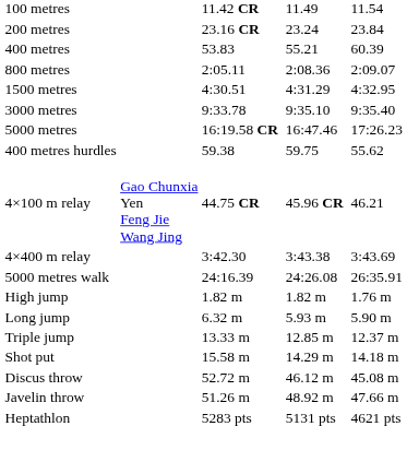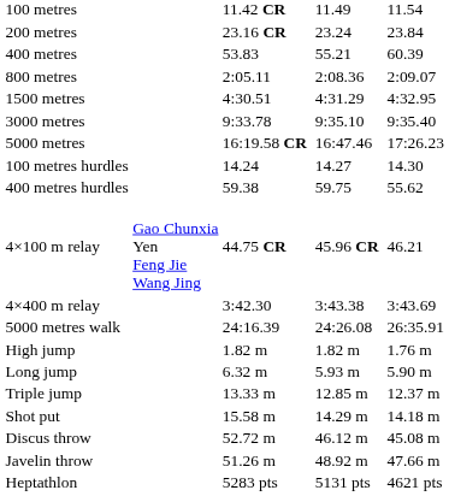+ row: 100 metres hurdles | 14.24 | 14.27 | 14.30
